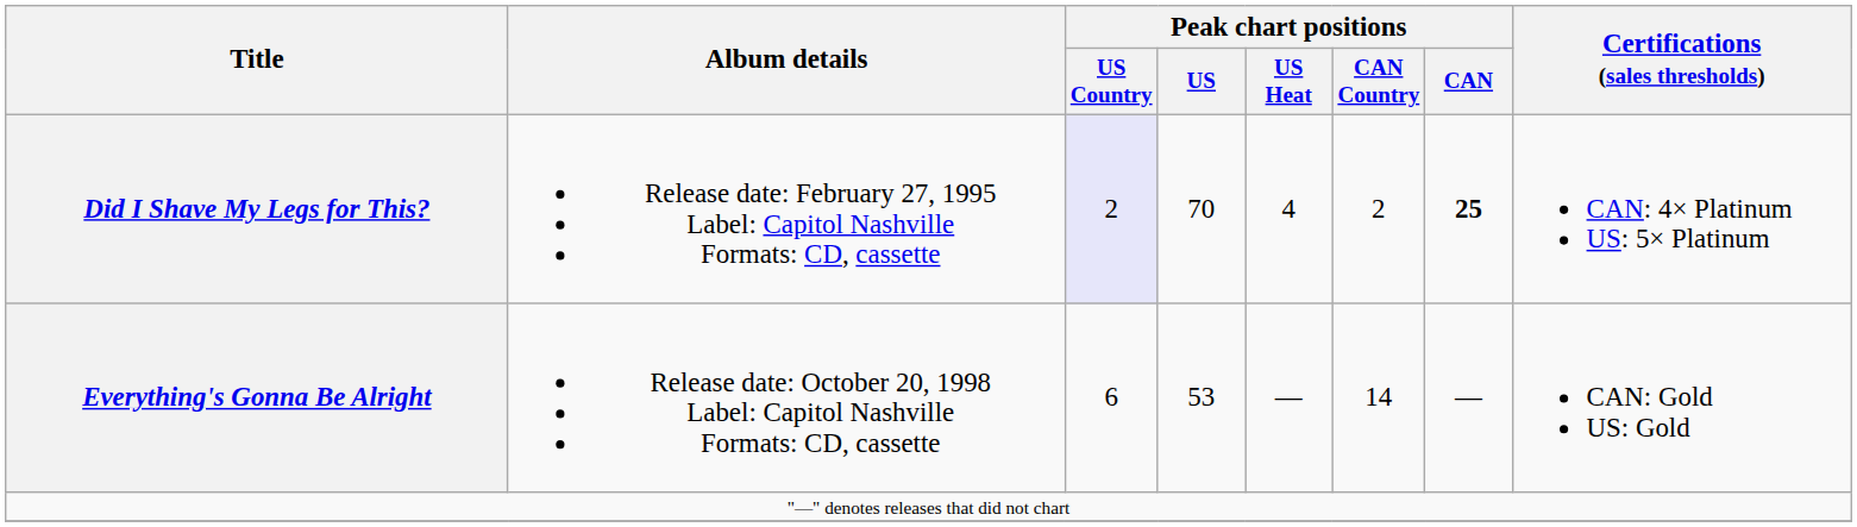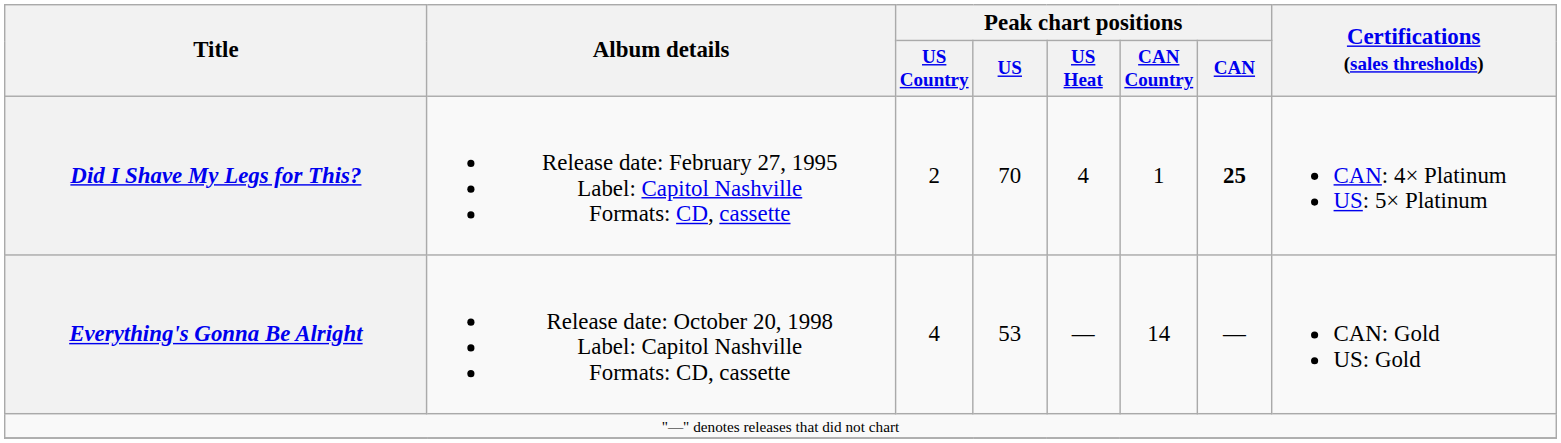Did I Shave My Legs for This? | Peak chart positions / US Country: lavender background -> no background
Did I Shave My Legs for This? | Peak chart positions / CAN Country: 2 -> 1
Everything's Gonna Be Alright | Peak chart positions / US Country: 6 -> 4
